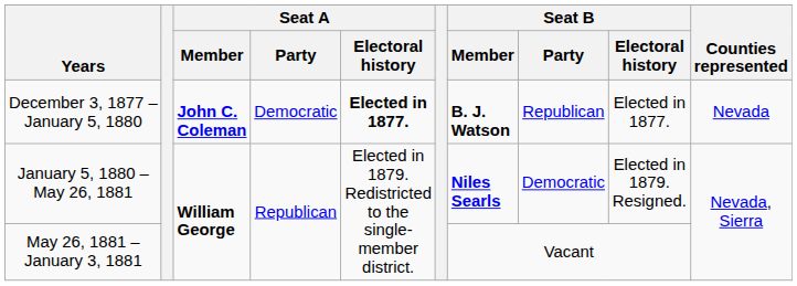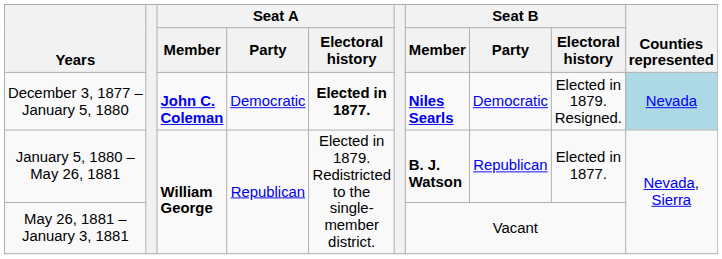December 3, 1877 – January 5, 1880 | Seat B / Member: B. J. Watson -> Niles Searls
December 3, 1877 – January 5, 1880 | Seat B / Party: Republican -> Democratic
December 3, 1877 – January 5, 1880 | Seat B / Electoral history: Elected in 1877. -> Elected in 1879. Resigned.
December 3, 1877 – January 5, 1880 | Counties represented: no background -> lightblue background
January 5, 1880 – May 26, 1881 | Seat B / Member: Niles Searls -> B. J. Watson
January 5, 1880 – May 26, 1881 | Seat B / Party: Democratic -> Republican
January 5, 1880 – May 26, 1881 | Seat B / Electoral history: Elected in 1879. Resigned. -> Elected in 1877.
